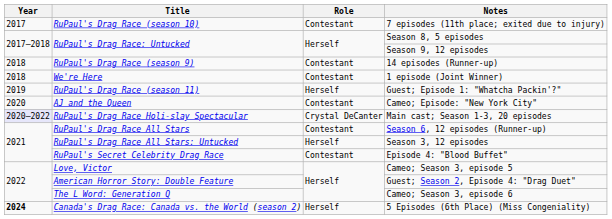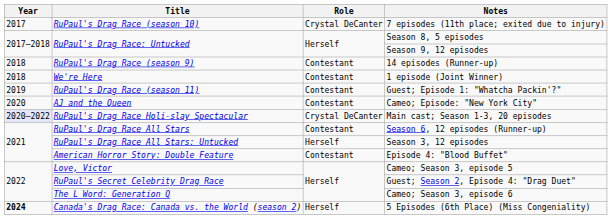7 episodes (11th place; exited due to injury) | Role: Contestant -> Crystal DeCanter
Guest; Episode 1: "Whatcha Packin'?" | Role: Herself -> Contestant
Episode 4: "Blood Buffet" | Title: RuPaul's Secret Celebrity Drag Race -> American Horror Story: Double Feature
Guest; Season 2, Episode 4: "Drag Duet" | Title: American Horror Story: Double Feature -> RuPaul's Secret Celebrity Drag Race
